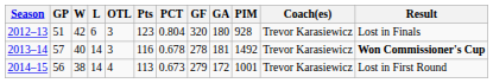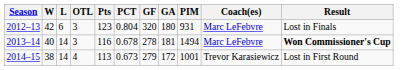- column: GP | 51 | 57 | 56
2012–13 | PIM: 928 -> 931
2012–13 | Coach(es): Trevor Karasiewicz -> Marc LeFebvre
2013–14 | PIM: 1492 -> 1494
2013–14 | Coach(es): Trevor Karasiewicz -> Marc LeFebvre
